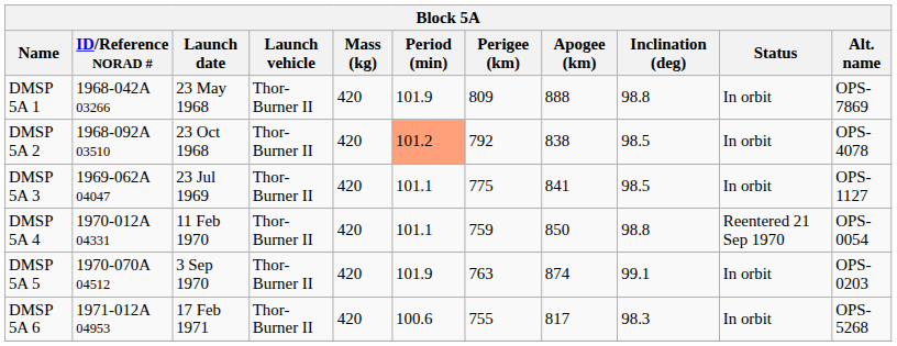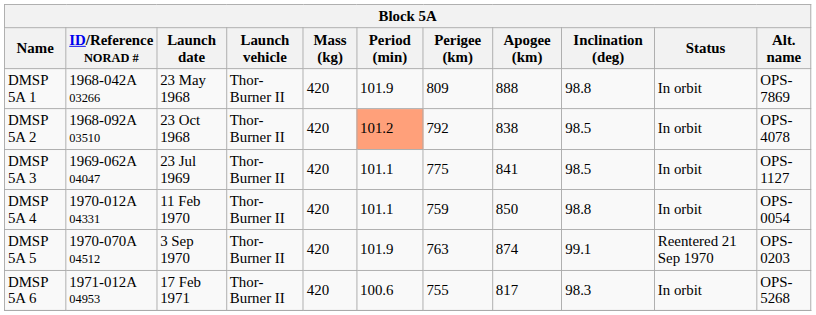DMSP 5A 4 | Status: Reentered 21 Sep 1970 -> In orbit
DMSP 5A 5 | Status: In orbit -> Reentered 21 Sep 1970
